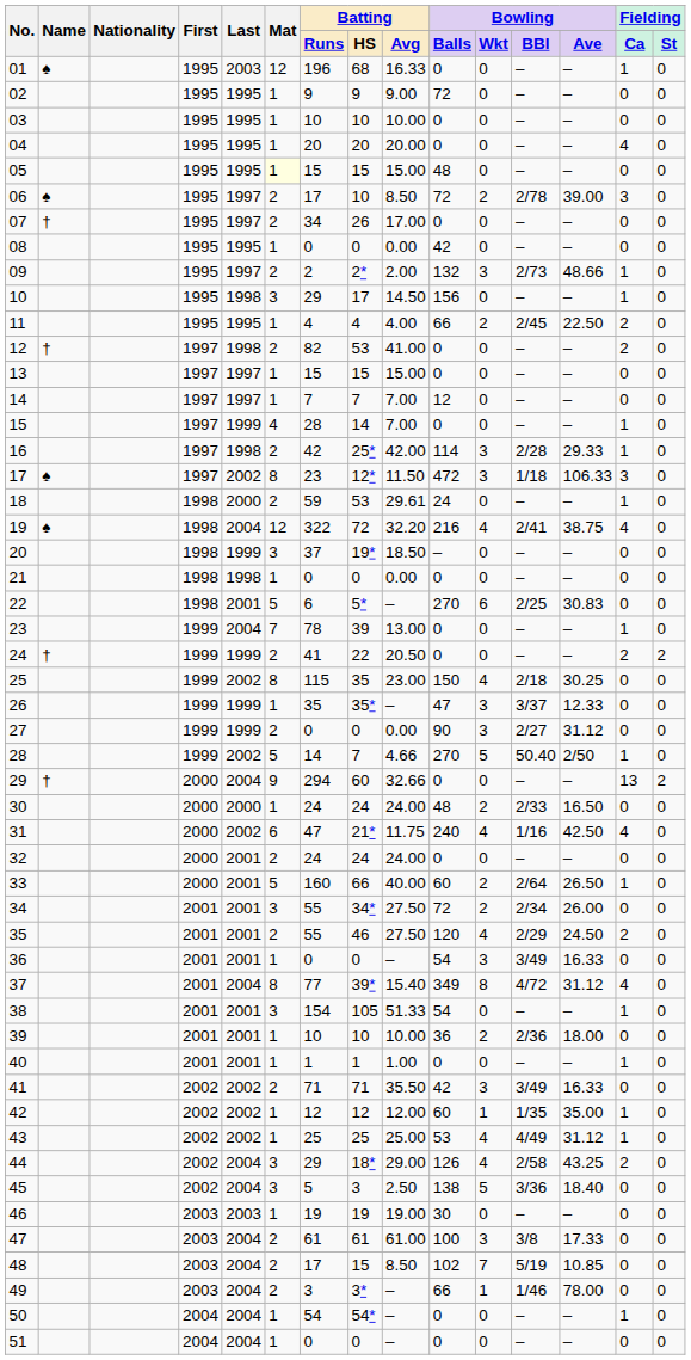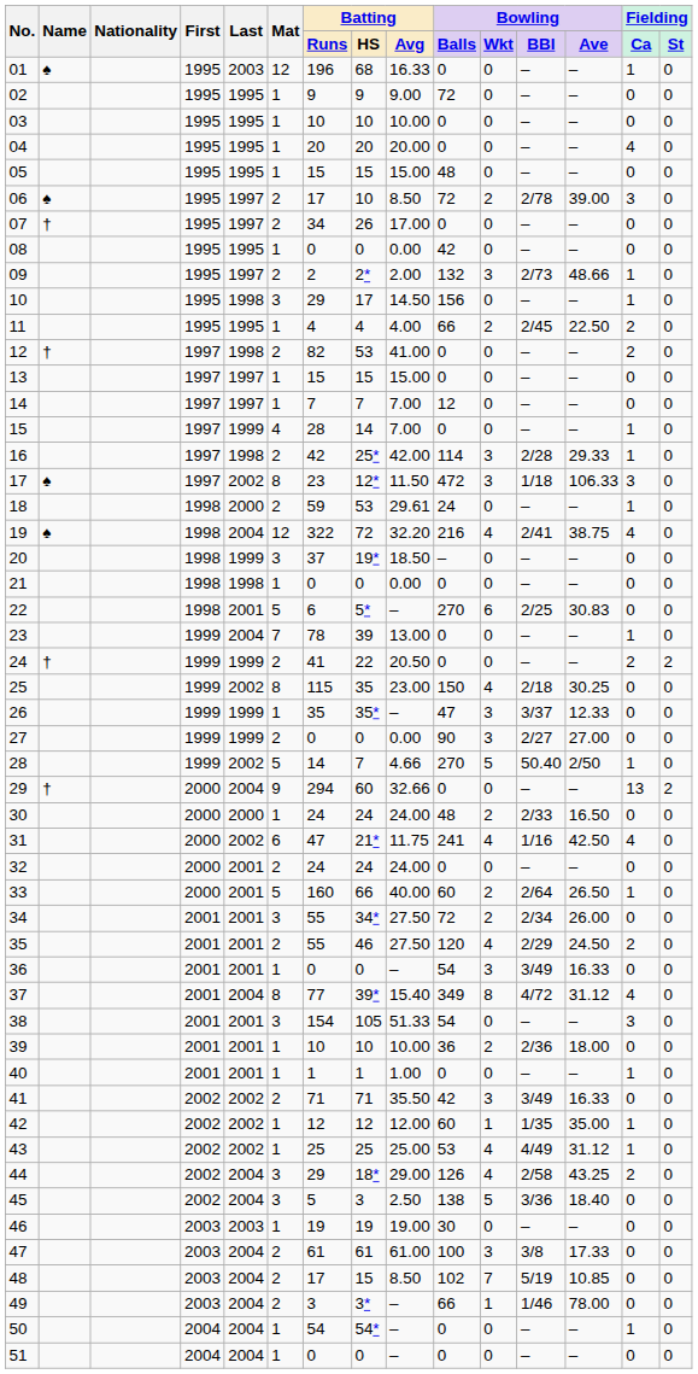05 | Mat: lightyellow background -> no background
27 | Bowling / Ave: 31.12 -> 27.00
31 | Bowling / Balls: 240 -> 241
38 | Fielding / Ca: 1 -> 3
